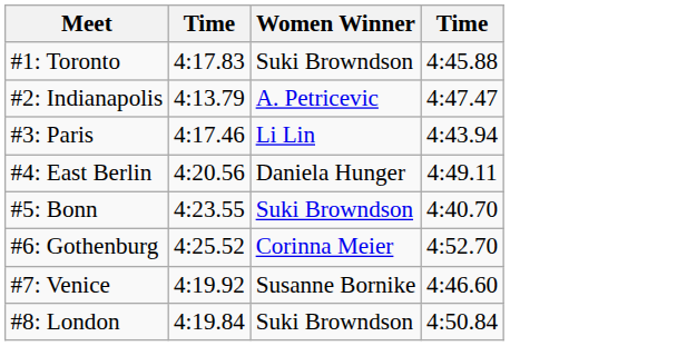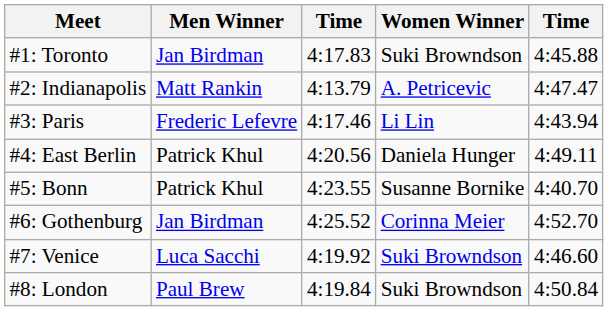+ column: Men Winner | Jan Birdman | Matt Rankin | Frederic Lefevre | Patrick Khul | Patrick Khul | Jan Birdman | Luca Sacchi | Paul Brew
#5: Bonn | Women Winner: Suki Browndson -> Susanne Bornike
#7: Venice | Women Winner: Susanne Bornike -> Suki Browndson
